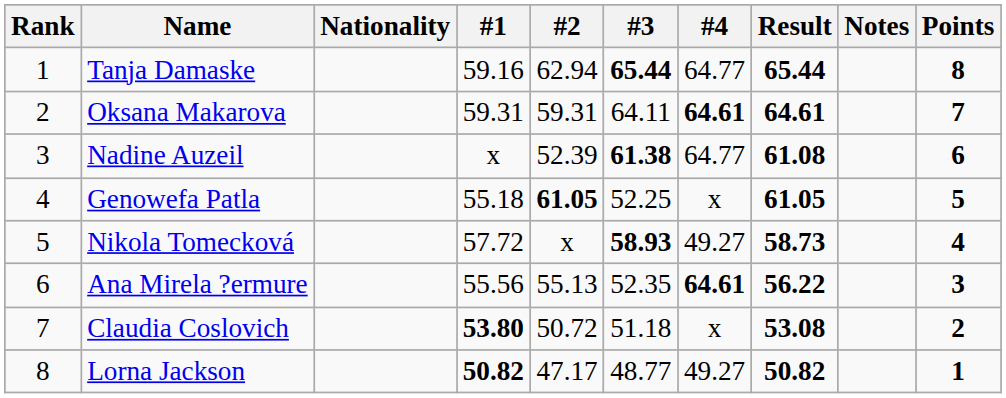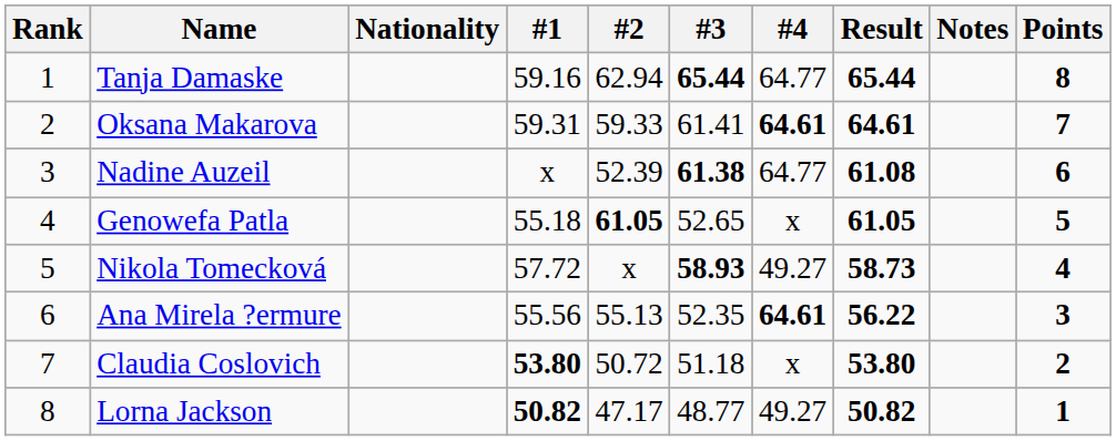Oksana Makarova | #2: 59.31 -> 59.33
Oksana Makarova | #3: 64.11 -> 61.41
Genowefa Patla | #3: 52.25 -> 52.65
Claudia Coslovich | Result: 53.08 -> 53.80
